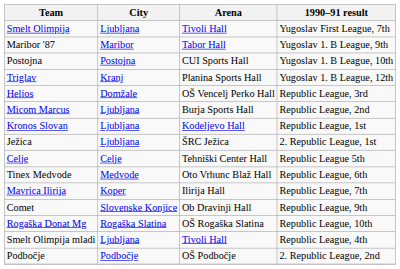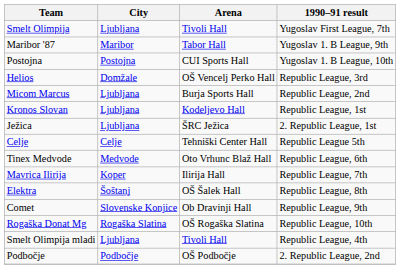- row: Triglav | Kranj | Planina Sports Hall | Yugoslav 1. B League, 12th
+ row: Elektra | Šoštanj | OŠ Šalek Hall | Republic League, 8th
